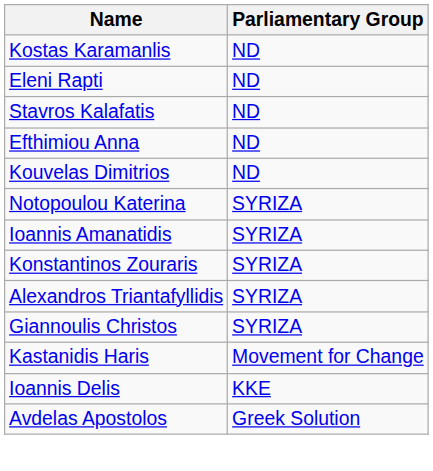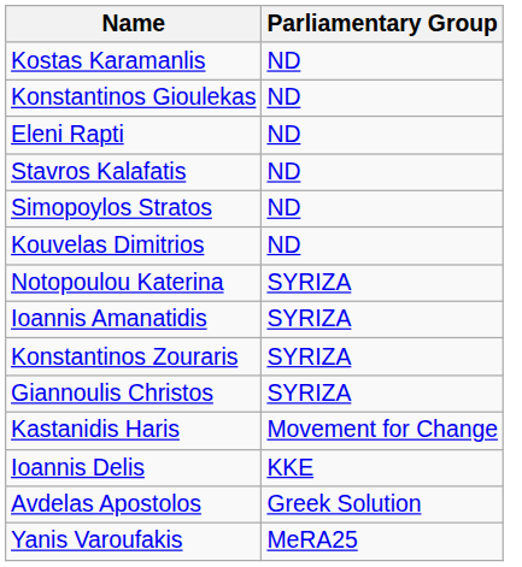+ row: Konstantinos Gioulekas | ND
+ row: Simopoylos Stratos | ND
- row: Efthimiou Anna | ND
- row: Alexandros Triantafyllidis | SYRIZA
+ row: Yanis Varoufakis | MeRA25
